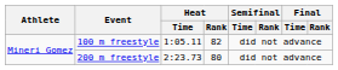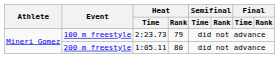100 m freestyle | Heat / Time: 1:05.11 -> 2:23.73
100 m freestyle | Heat / Rank: 82 -> 79
200 m freestyle | Heat / Time: 2:23.73 -> 1:05.11
